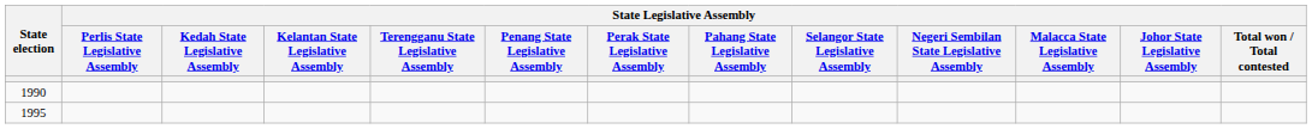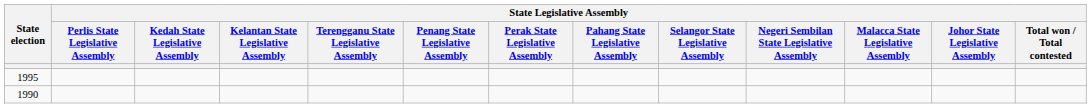rows swapped: 1990 <-> 1995
